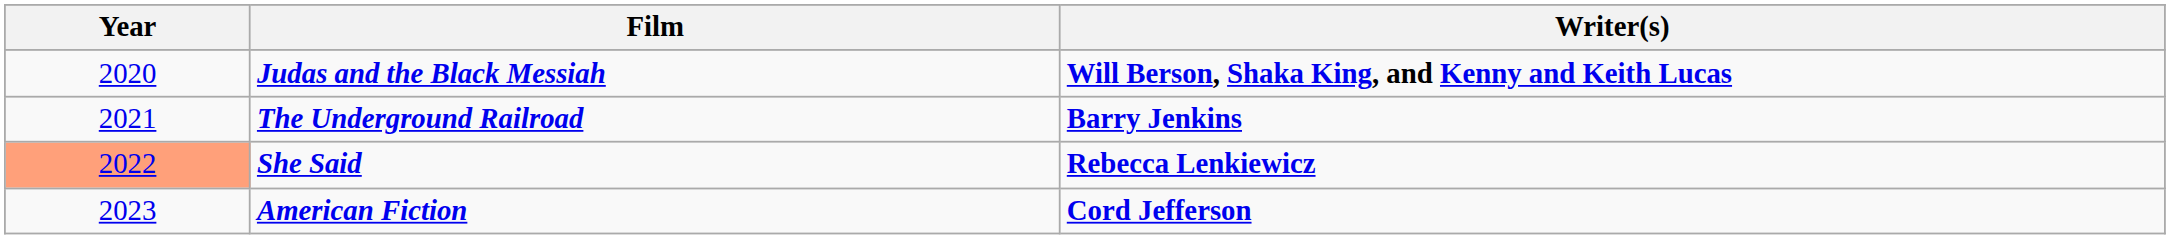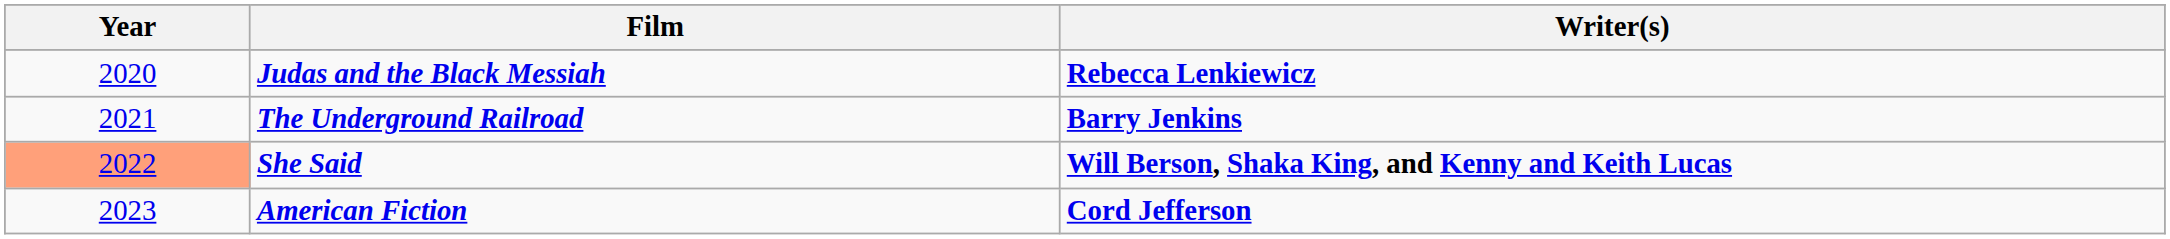Judas and the Black Messiah | Writer(s): Will Berson, Shaka King, and Kenny and Keith Lucas -> Rebecca Lenkiewicz
She Said | Writer(s): Rebecca Lenkiewicz -> Will Berson, Shaka King, and Kenny and Keith Lucas
